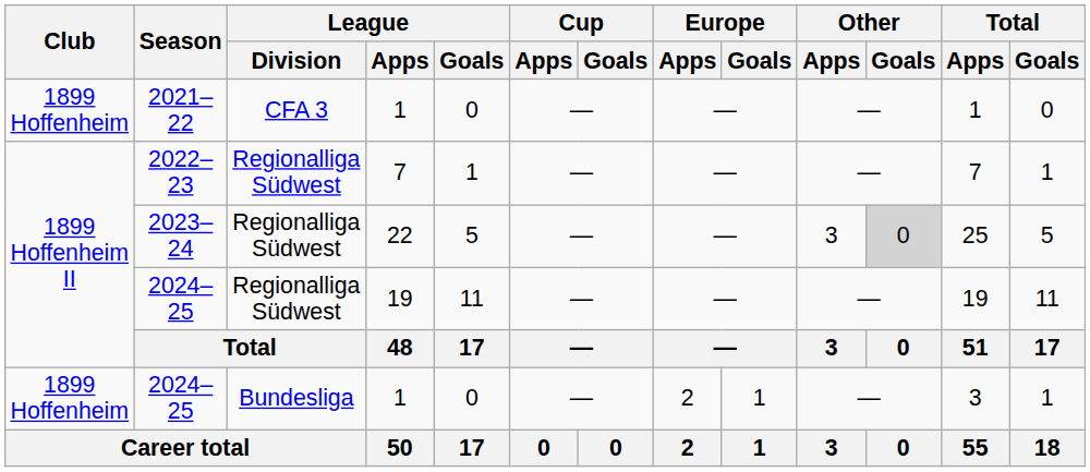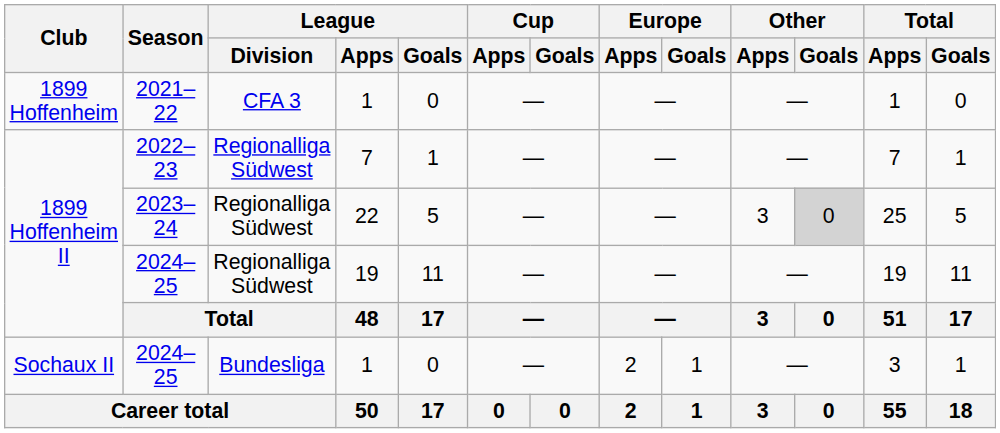2024–25 / 1 | Club: 1899 Hoffenheim -> Sochaux II
